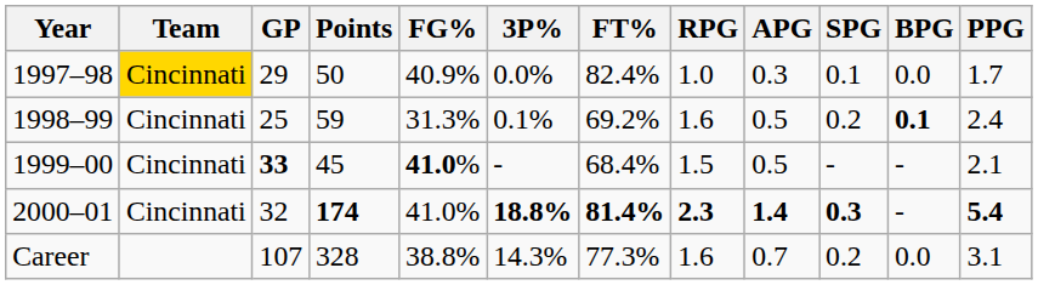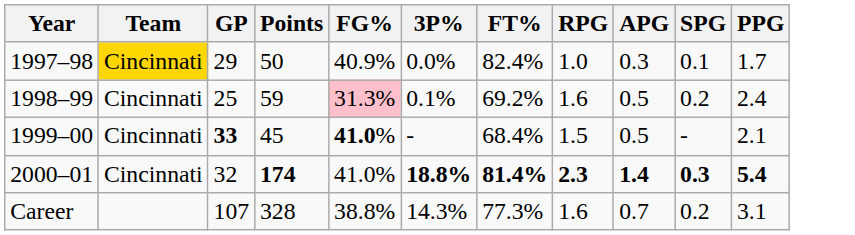- column: BPG | 0.0 | 0.1 | - | - | 0.0
1998–99 | FG%: no background -> pink background
